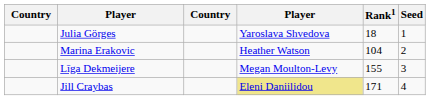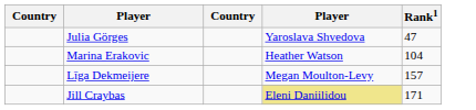- column: Seed | 1 | 2 | 3 | 4
Julia Görges | Rank1: 18 -> 47
Līga Dekmeijere | Rank1: 155 -> 157
